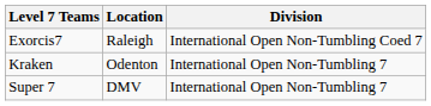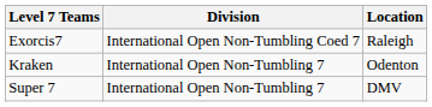columns swapped: Division <-> Location
